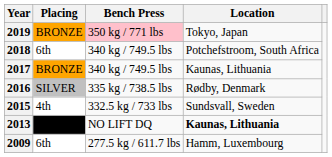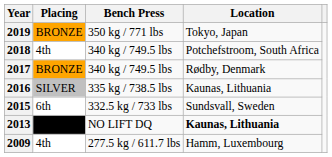2019 | Bench Press: pink background -> no background
2018 | Placing: 6th -> 4th
2017 | Location: Kaunas, Lithuania -> Rødby, Denmark
2016 | Location: Rødby, Denmark -> Kaunas, Lithuania
2015 | Placing: 4th -> 6th
2009 | Placing: 6th -> 4th
